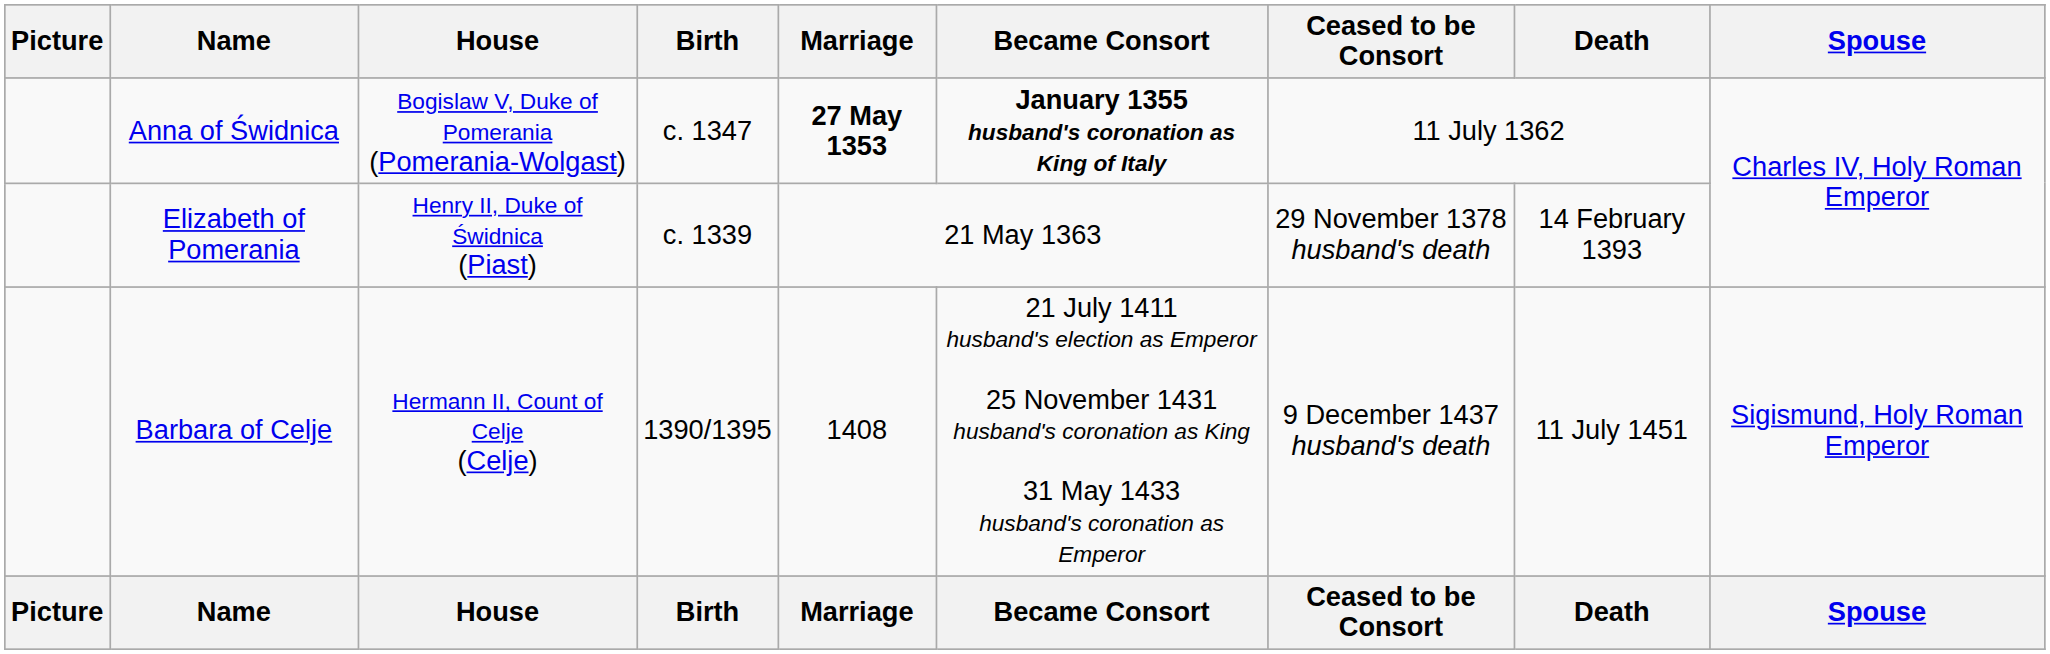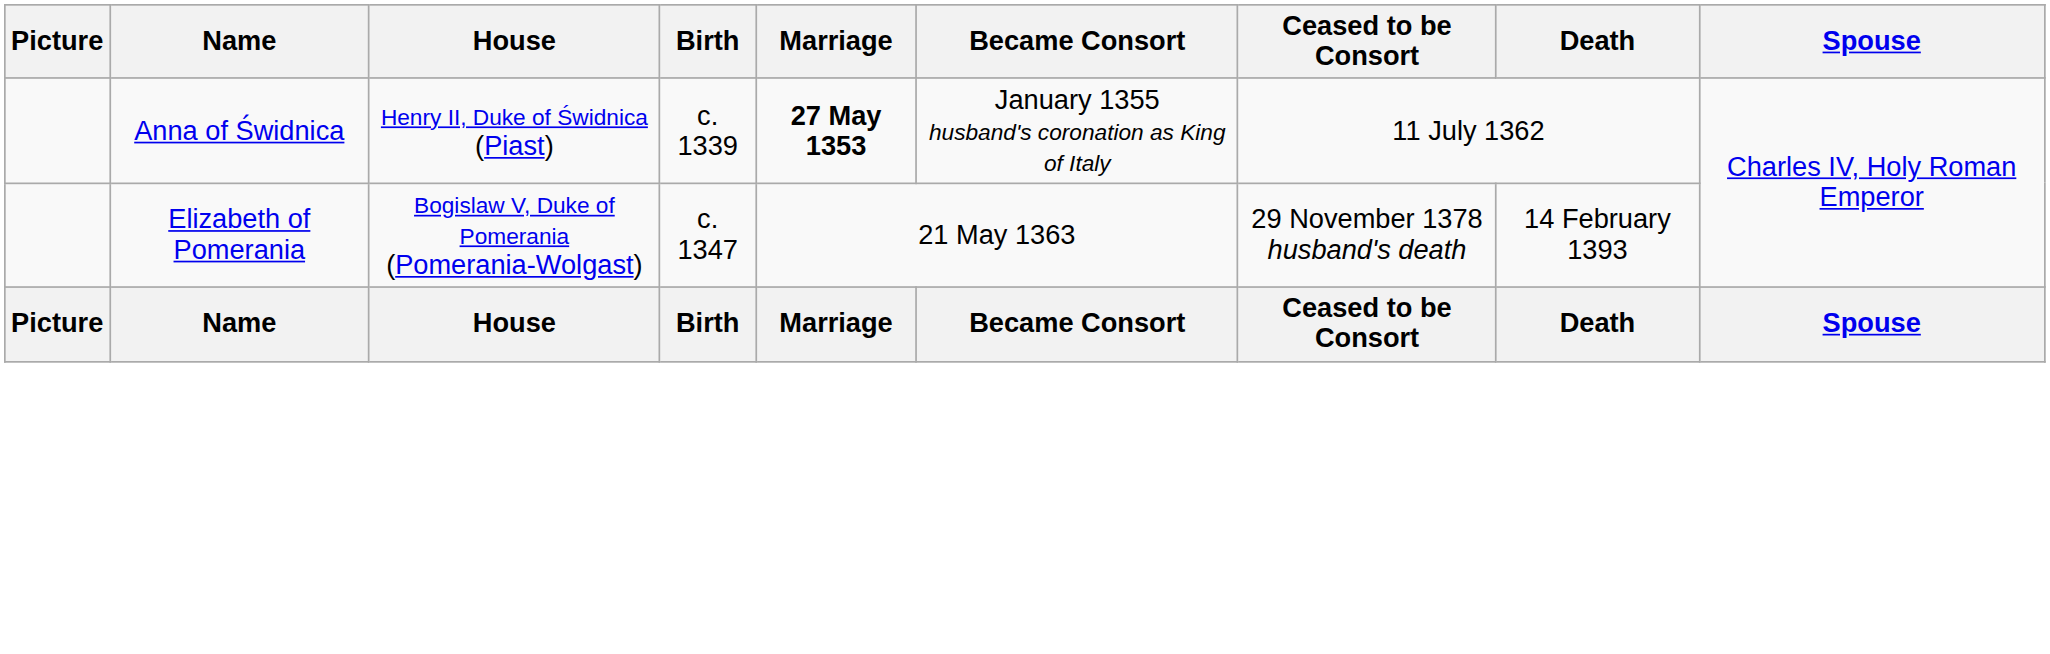Anna of Świdnica | House: Bogislaw V, Duke of Pomerania (Pomerania-Wolgast) -> Henry II, Duke of Świdnica (Piast)
Anna of Świdnica | Birth: c. 1347 -> c. 1339
Anna of Świdnica | Became Consort: bold -> normal
Elizabeth of Pomerania | House: Henry II, Duke of Świdnica (Piast) -> Bogislaw V, Duke of Pomerania (Pomerania-Wolgast)
Elizabeth of Pomerania | Birth: c. 1339 -> c. 1347
- row: Barbara of Celje | Hermann II, Count of Celje (Celje) | 1390/1395 | 1408 | 21 July 1411 husband's election as Emperor 25 November 1431 husband's coronation as King 31 May 1433 husband's coronation as Emperor | 9 December 1437 husband's death | 11 July 1451 | Sigismund, Holy Roman Emperor
